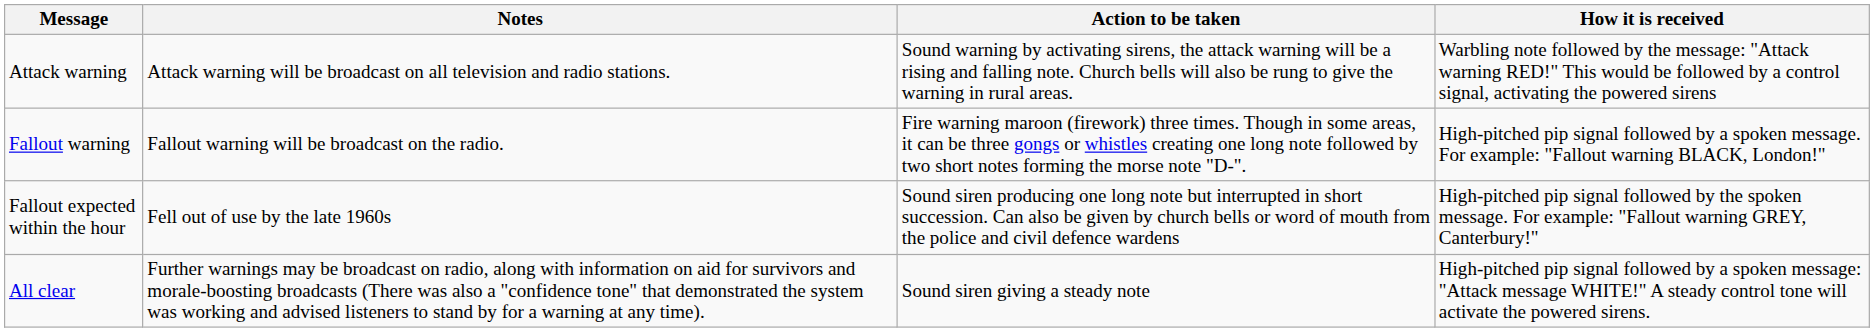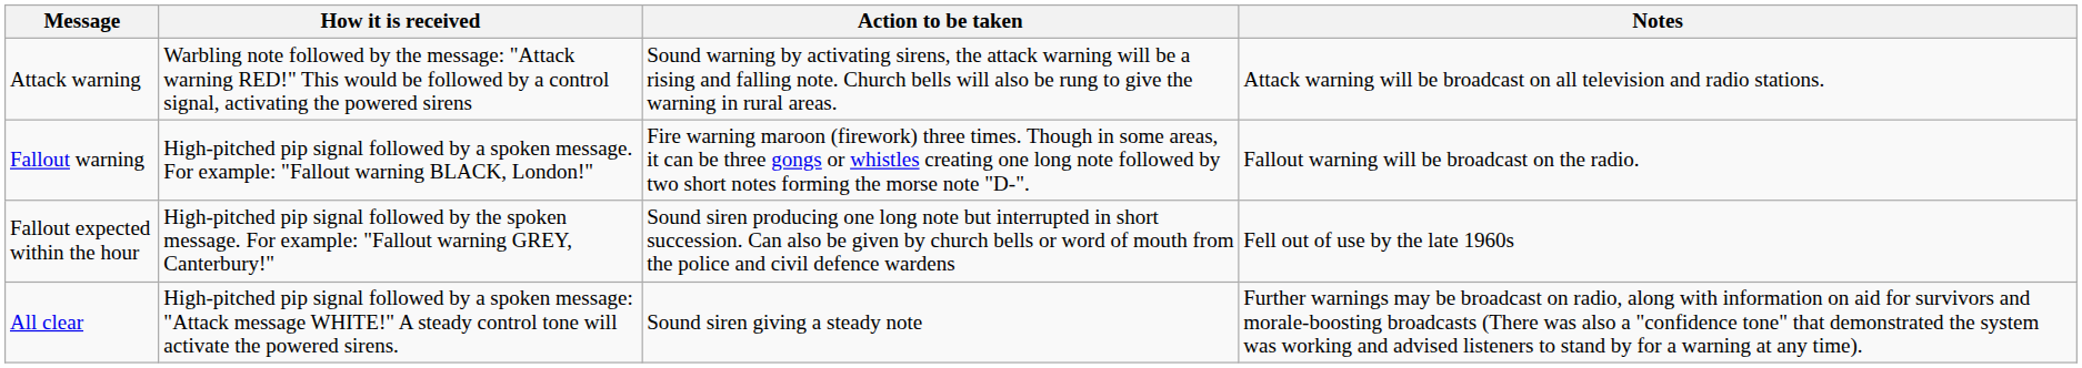columns swapped: How it is received <-> Notes
